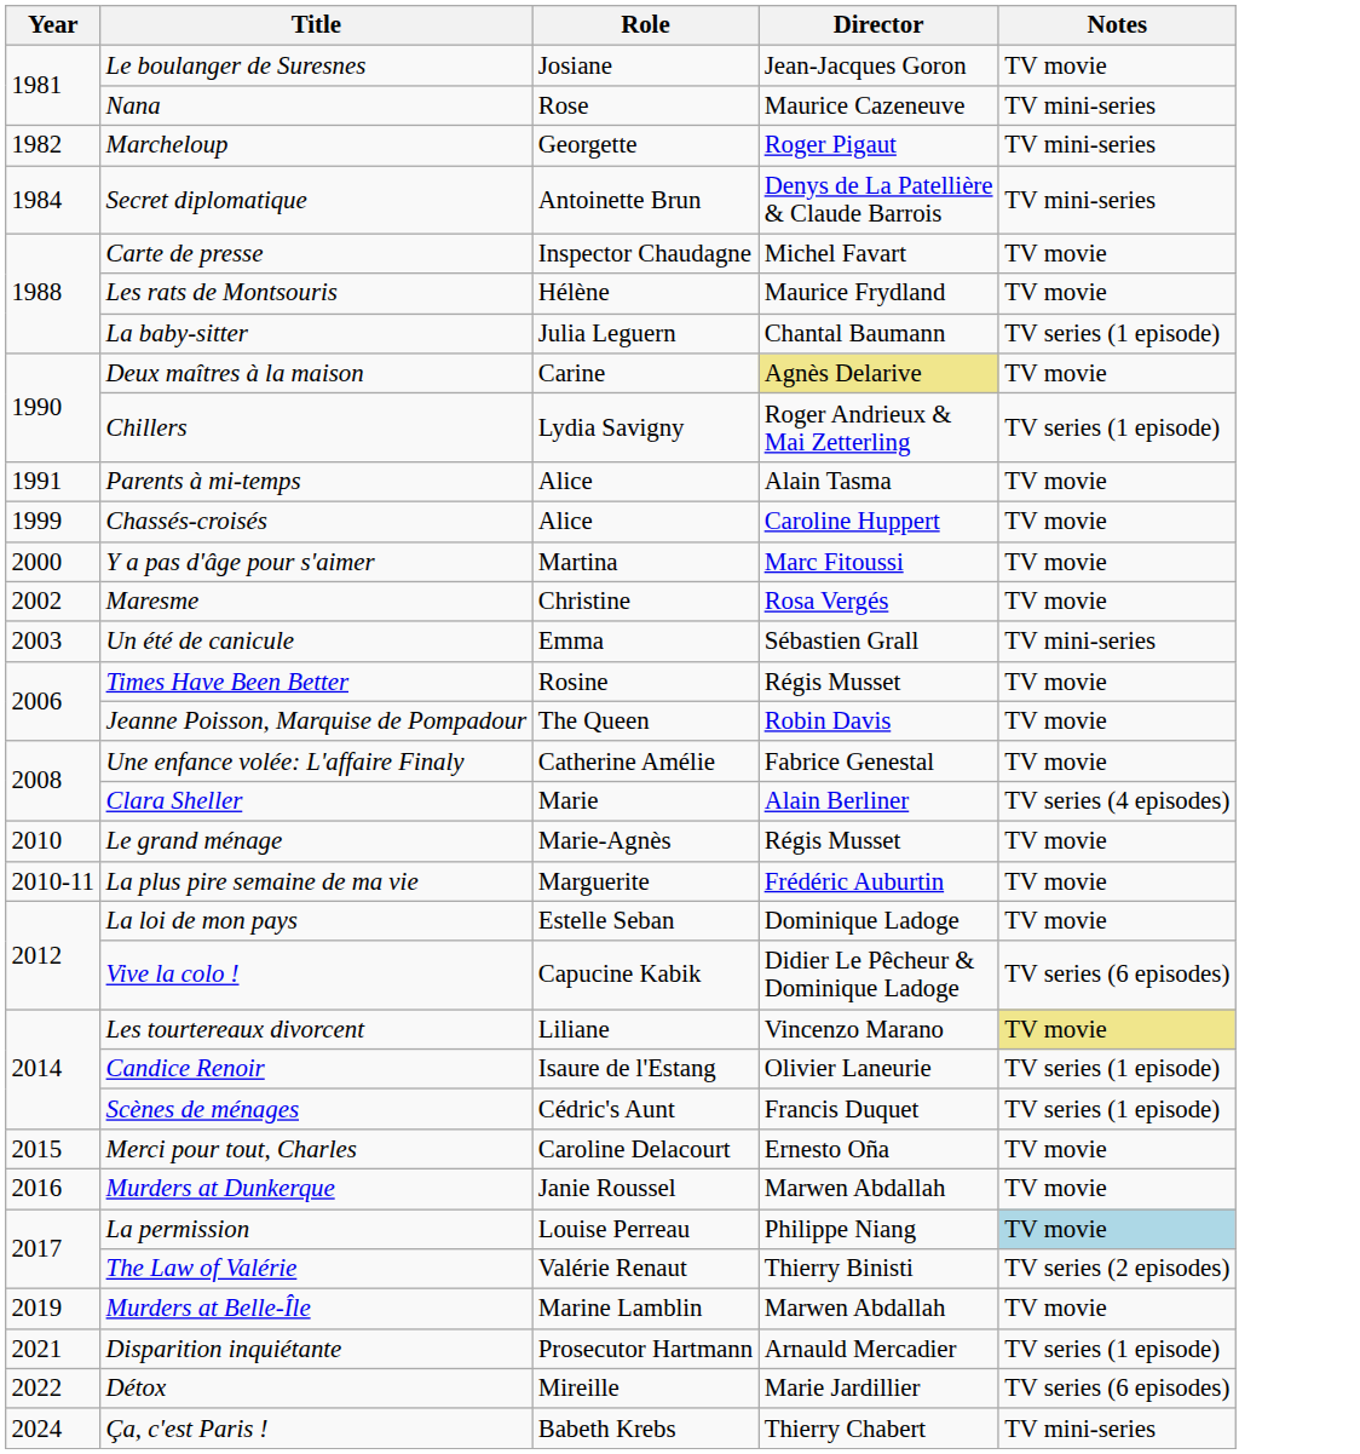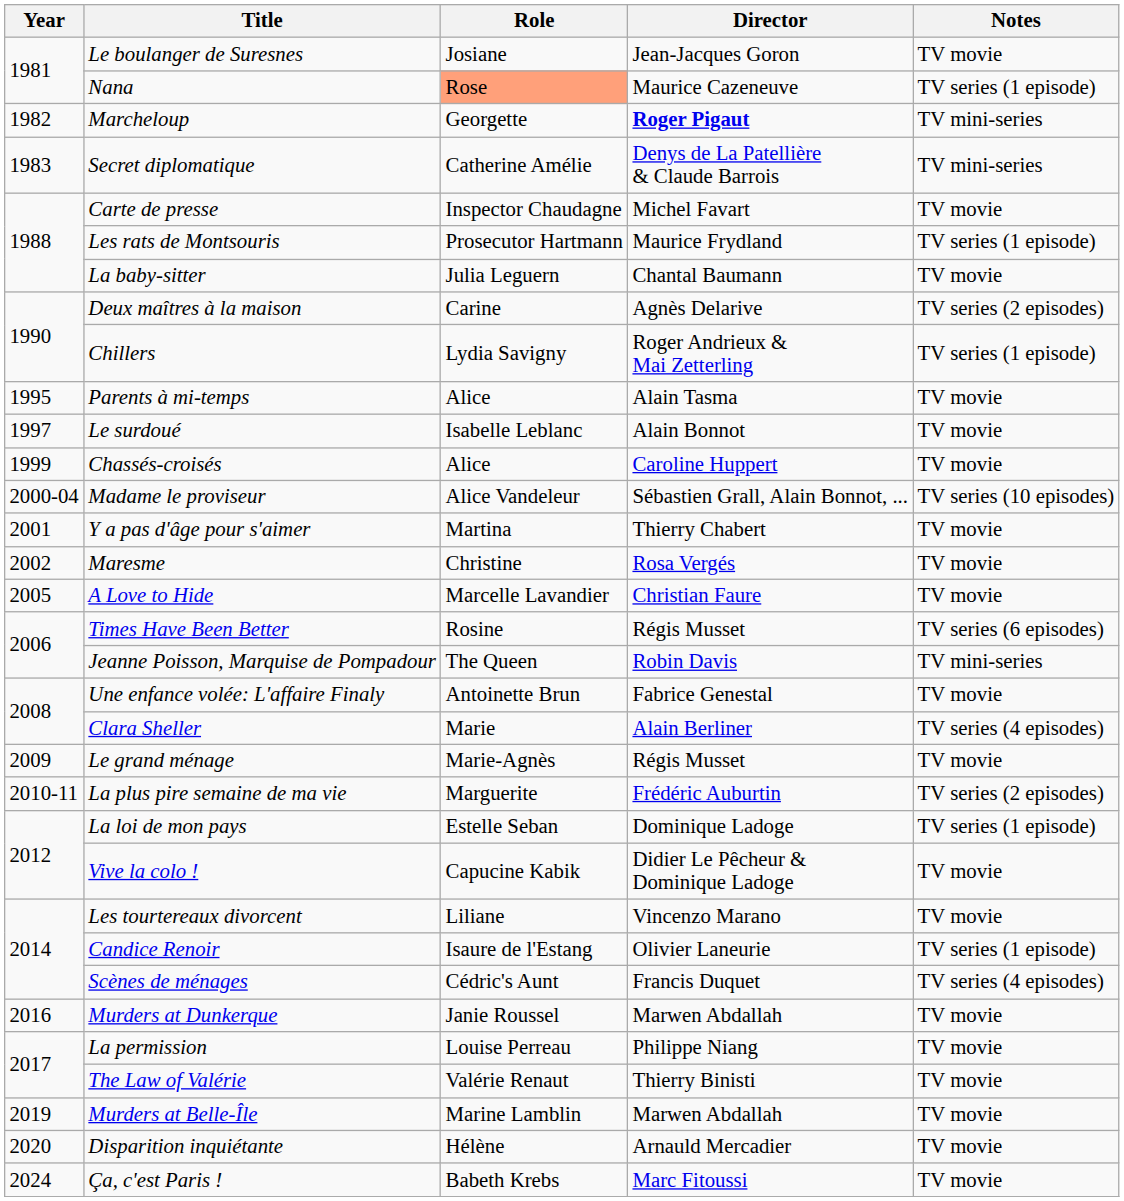Nana | Role: no background -> lightsalmon background
Nana | Notes: TV mini-series -> TV series (1 episode)
Marcheloup | Director: normal -> bold
Secret diplomatique | Year: 1984 -> 1983
Secret diplomatique | Role: Antoinette Brun -> Catherine Amélie
Les rats de Montsouris | Role: Hélène -> Prosecutor Hartmann
Les rats de Montsouris | Notes: TV movie -> TV series (1 episode)
La baby-sitter | Notes: TV series (1 episode) -> TV movie
Deux maîtres à la maison | Director: khaki background -> no background
Deux maîtres à la maison | Notes: TV movie -> TV series (2 episodes)
Parents à mi-temps | Year: 1991 -> 1995
+ row: 1997 | Le surdoué | Isabelle Leblanc | Alain Bonnot | TV movie
+ row: 2000-04 | Madame le proviseur | Alice Vandeleur | Sébastien Grall, Alain Bonnot, ... | TV series (10 episodes)
Y a pas d'âge pour s'aimer | Year: 2000 -> 2001
Y a pas d'âge pour s'aimer | Director: Marc Fitoussi -> Thierry Chabert
- row: 2003 | Un été de canicule | Emma | Sébastien Grall | TV mini-series
+ row: 2005 | A Love to Hide | Marcelle Lavandier | Christian Faure | TV movie
Times Have Been Better | Notes: TV movie -> TV series (6 episodes)
Jeanne Poisson, Marquise de Pompadour | Notes: TV movie -> TV mini-series
Une enfance volée: L'affaire Finaly | Role: Catherine Amélie -> Antoinette Brun
Le grand ménage | Year: 2010 -> 2009
La plus pire semaine de ma vie | Notes: TV movie -> TV series (2 episodes)
La loi de mon pays | Notes: TV movie -> TV series (1 episode)
Vive la colo ! | Notes: TV series (6 episodes) -> TV movie
Les tourtereaux divorcent | Notes: khaki background -> no background
Scènes de ménages | Notes: TV series (1 episode) -> TV series (4 episodes)
- row: 2015 | Merci pour tout, Charles | Caroline Delacourt | Ernesto Oña | TV movie
La permission | Notes: lightblue background -> no background
The Law of Valérie | Notes: TV series (2 episodes) -> TV movie
Disparition inquiétante | Year: 2021 -> 2020
Disparition inquiétante | Role: Prosecutor Hartmann -> Hélène
Disparition inquiétante | Notes: TV series (1 episode) -> TV movie
- row: 2022 | Détox | Mireille | Marie Jardillier | TV series (6 episodes)
Ça, c'est Paris ! | Director: Thierry Chabert -> Marc Fitoussi
Ça, c'est Paris ! | Notes: TV mini-series -> TV movie
